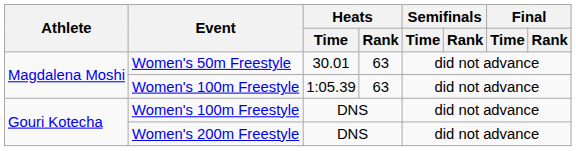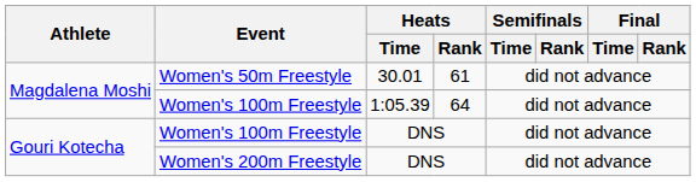Women's 50m Freestyle | Heats / Rank: 63 -> 61
Women's 100m Freestyle / 1:05.39 | Heats / Rank: 63 -> 64
